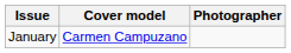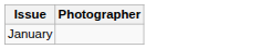- column: Cover model | Carmen Campuzano
